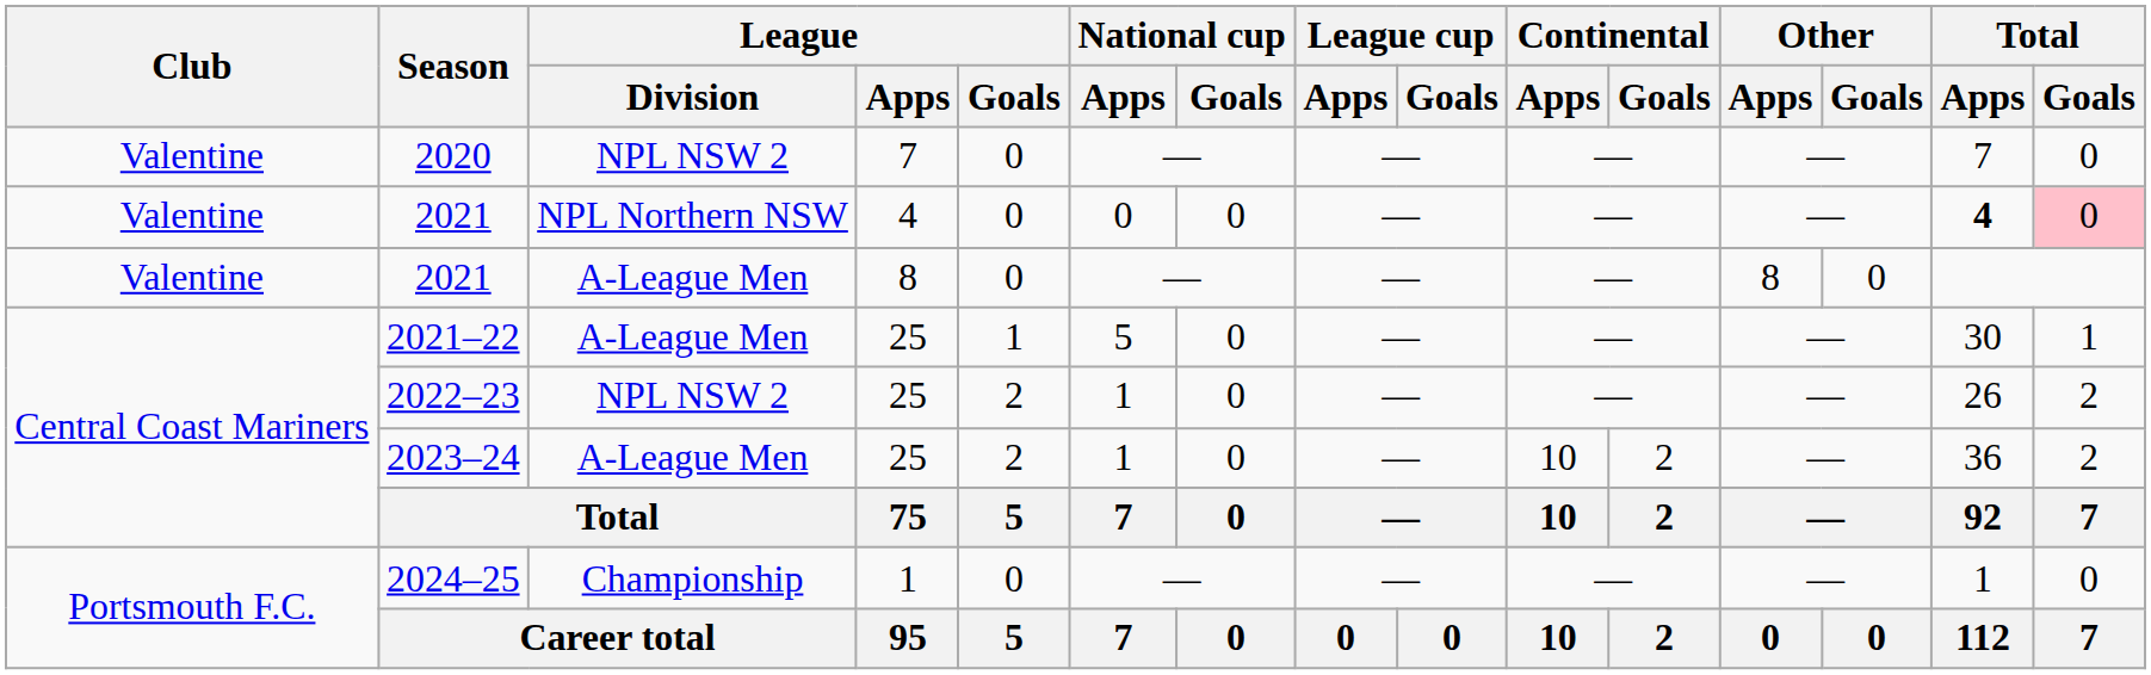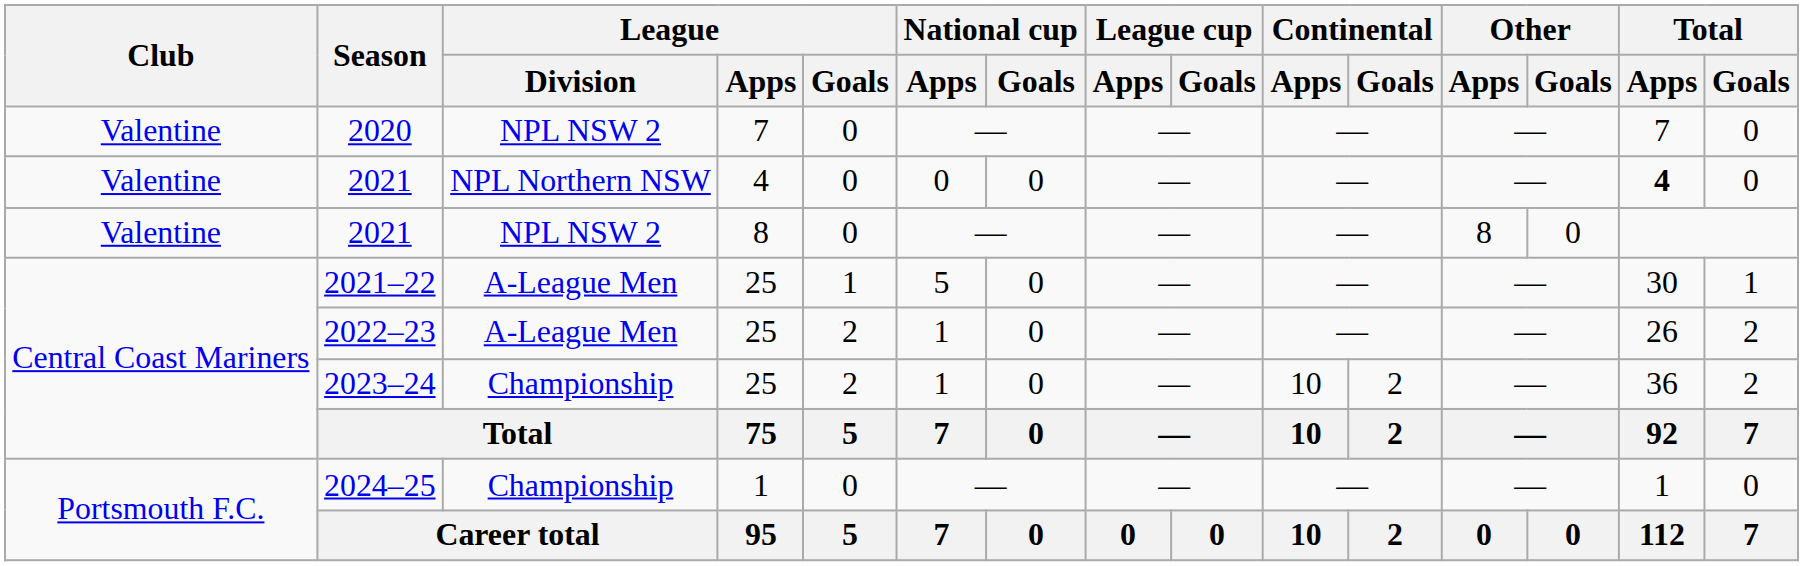2021 / 4 | Total / Goals: pink background -> no background
2021 / 8 | League / Division: A-League Men -> NPL NSW 2
2022–23 | League / Division: NPL NSW 2 -> A-League Men
2023–24 | League / Division: A-League Men -> Championship
